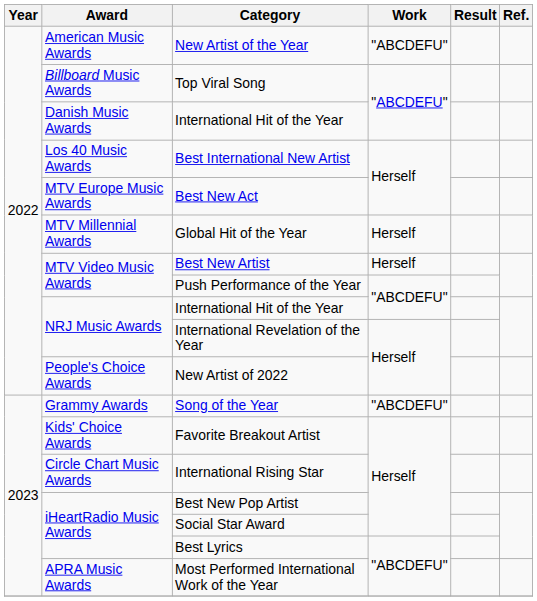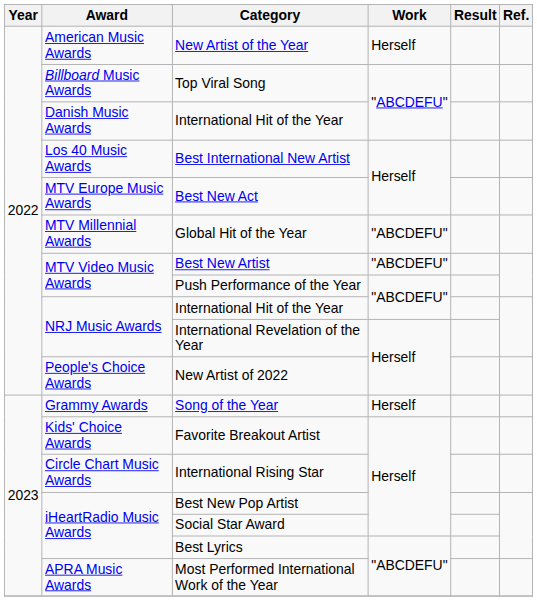New Artist of the Year | Work: "ABCDEFU" -> Herself
Global Hit of the Year | Work: Herself -> "ABCDEFU"
Best New Artist | Work: Herself -> "ABCDEFU"
Song of the Year | Work: "ABCDEFU" -> Herself
